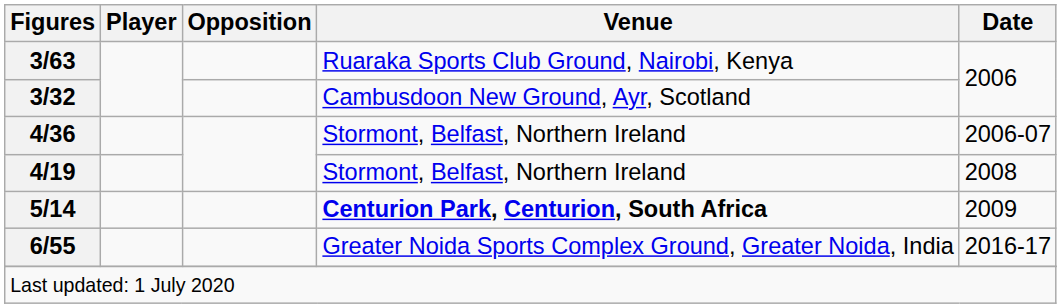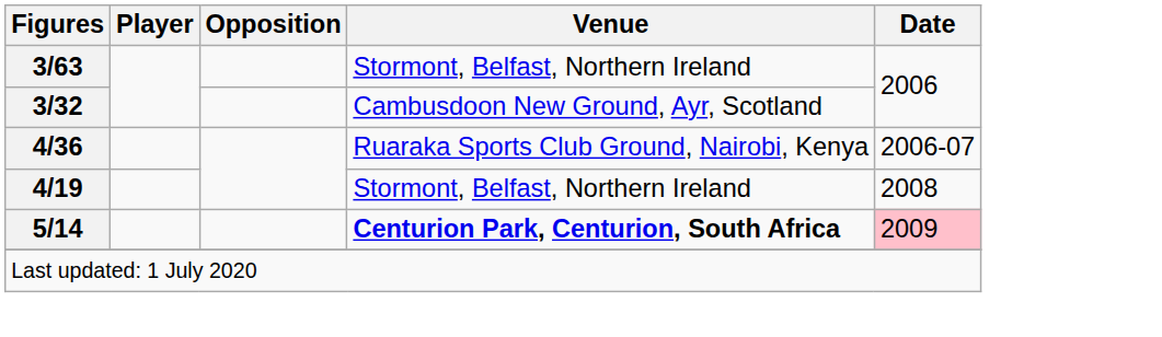3/63 | Venue: Ruaraka Sports Club Ground, Nairobi, Kenya -> Stormont, Belfast, Northern Ireland
4/36 | Venue: Stormont, Belfast, Northern Ireland -> Ruaraka Sports Club Ground, Nairobi, Kenya
5/14 | Date: no background -> pink background
- row: 6/55 | Greater Noida Sports Complex Ground, Greater Noida, India | 2016-17
